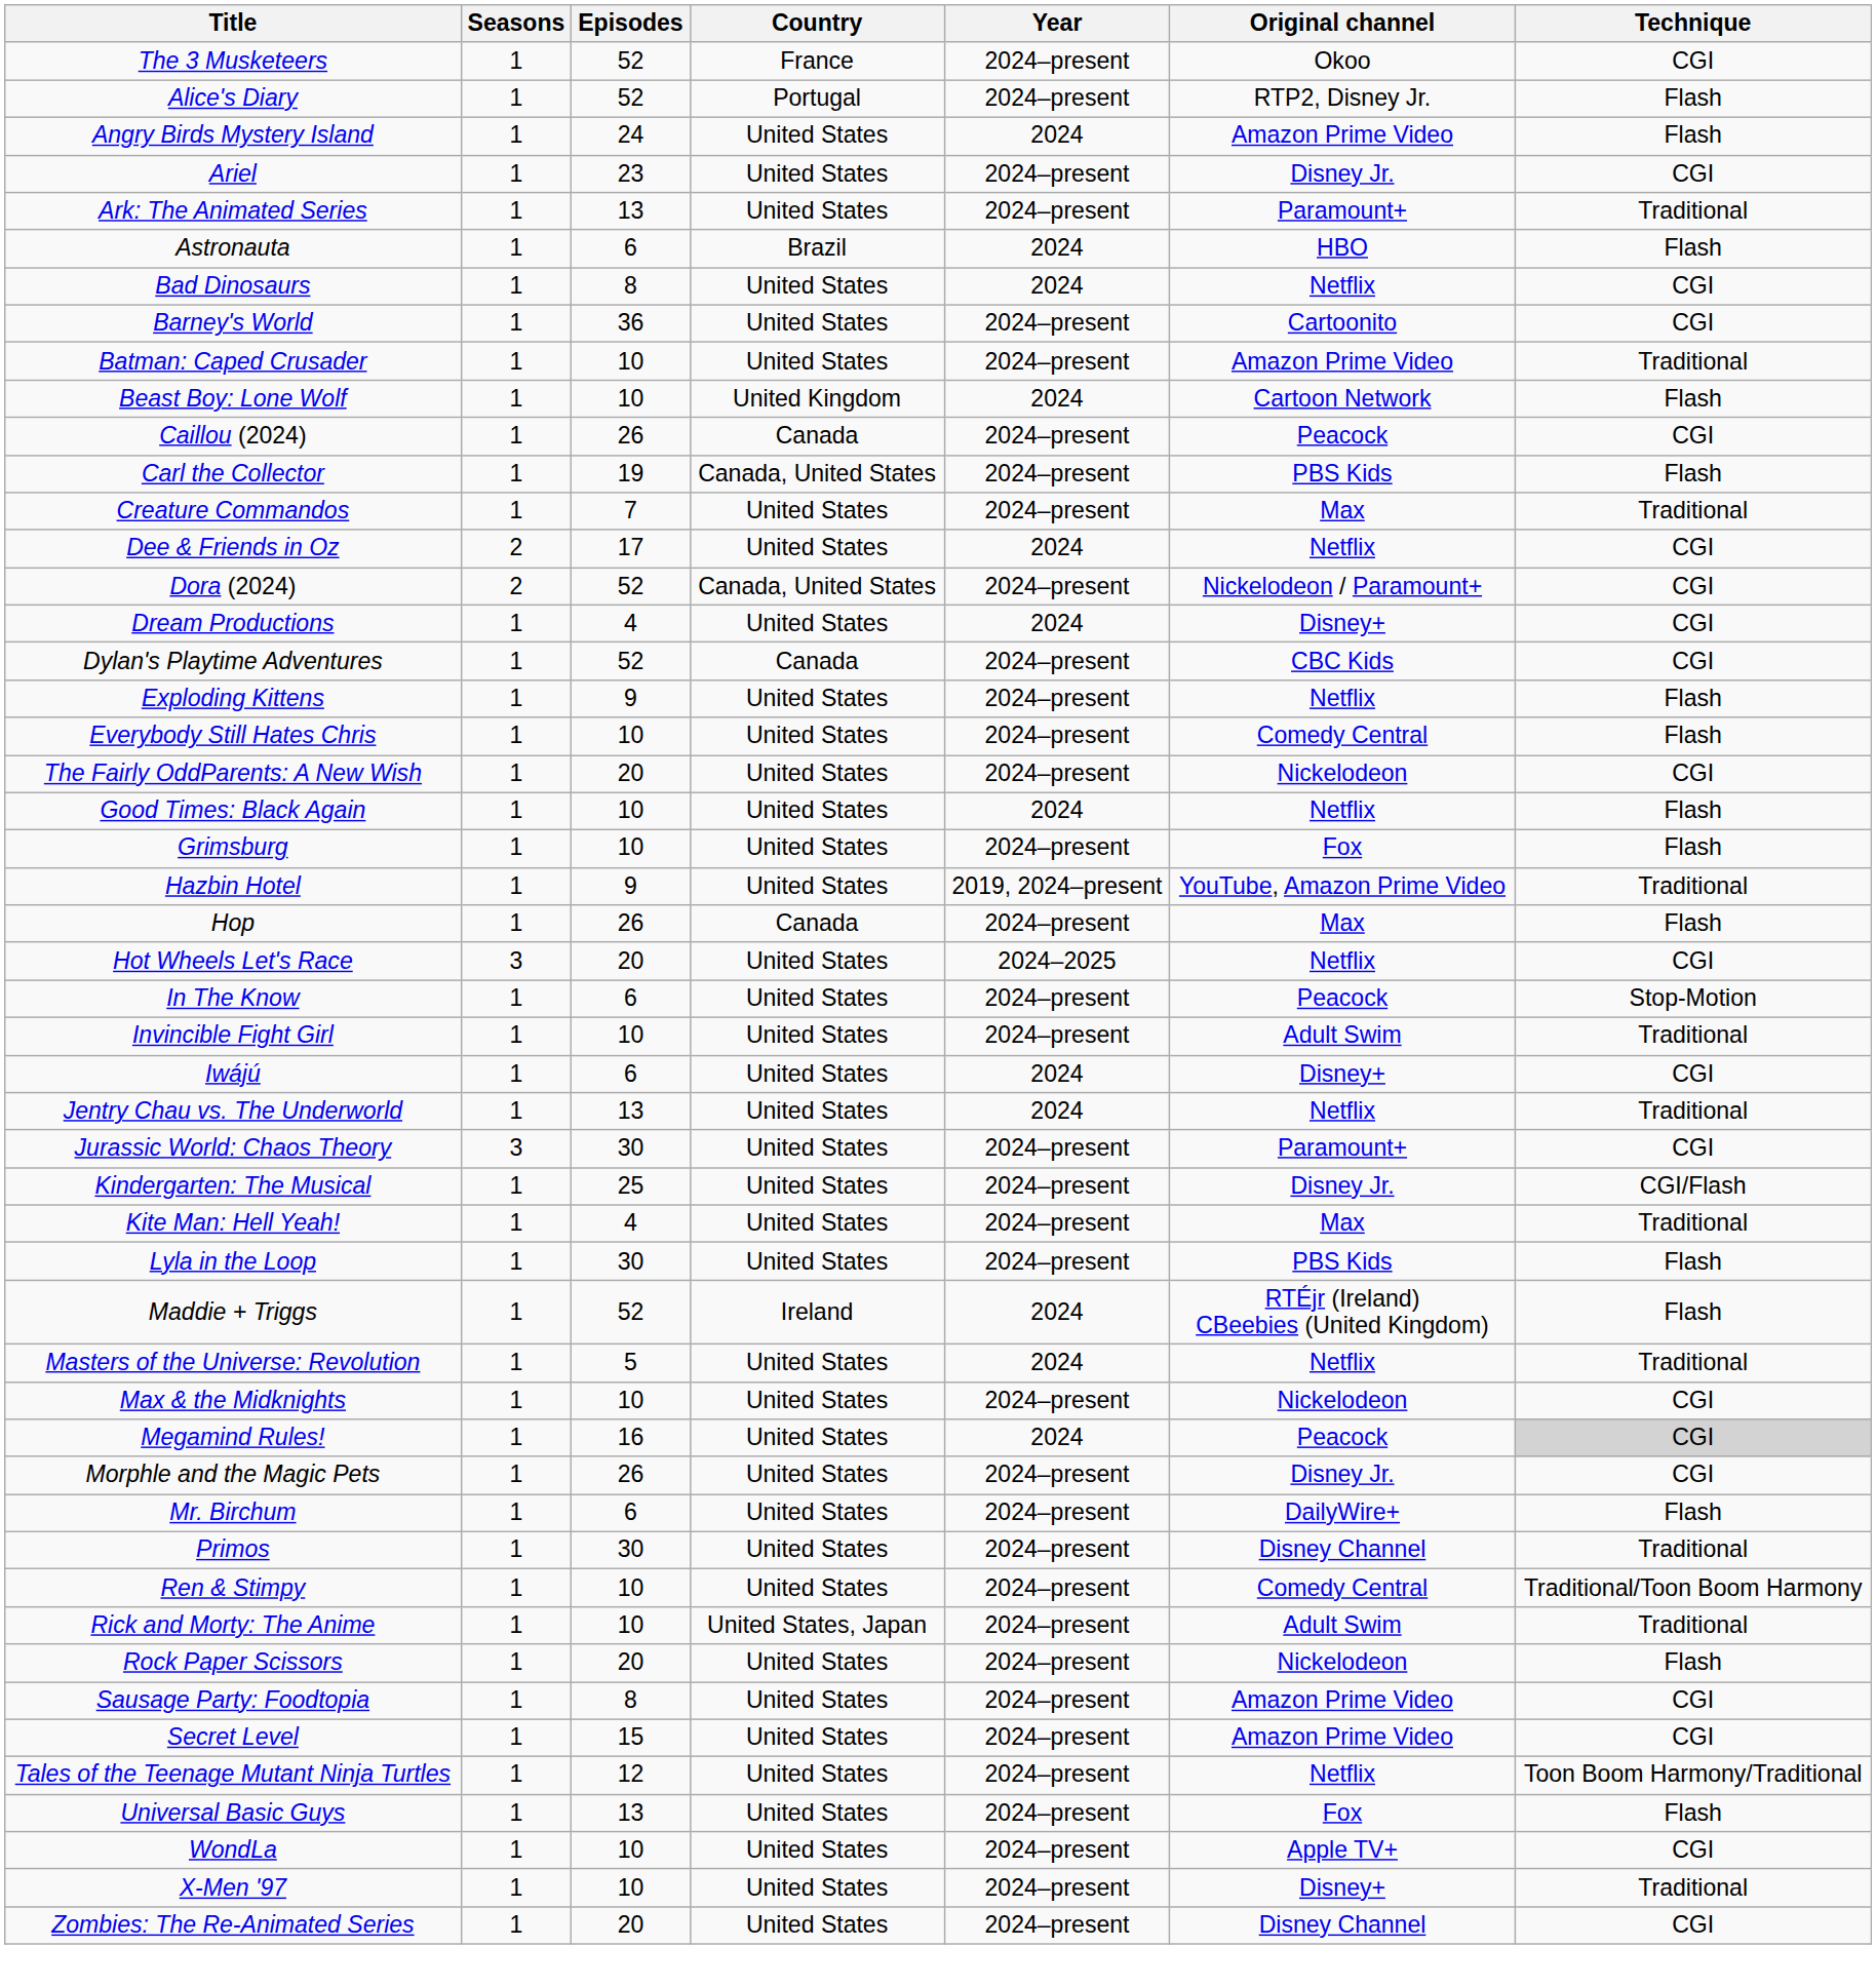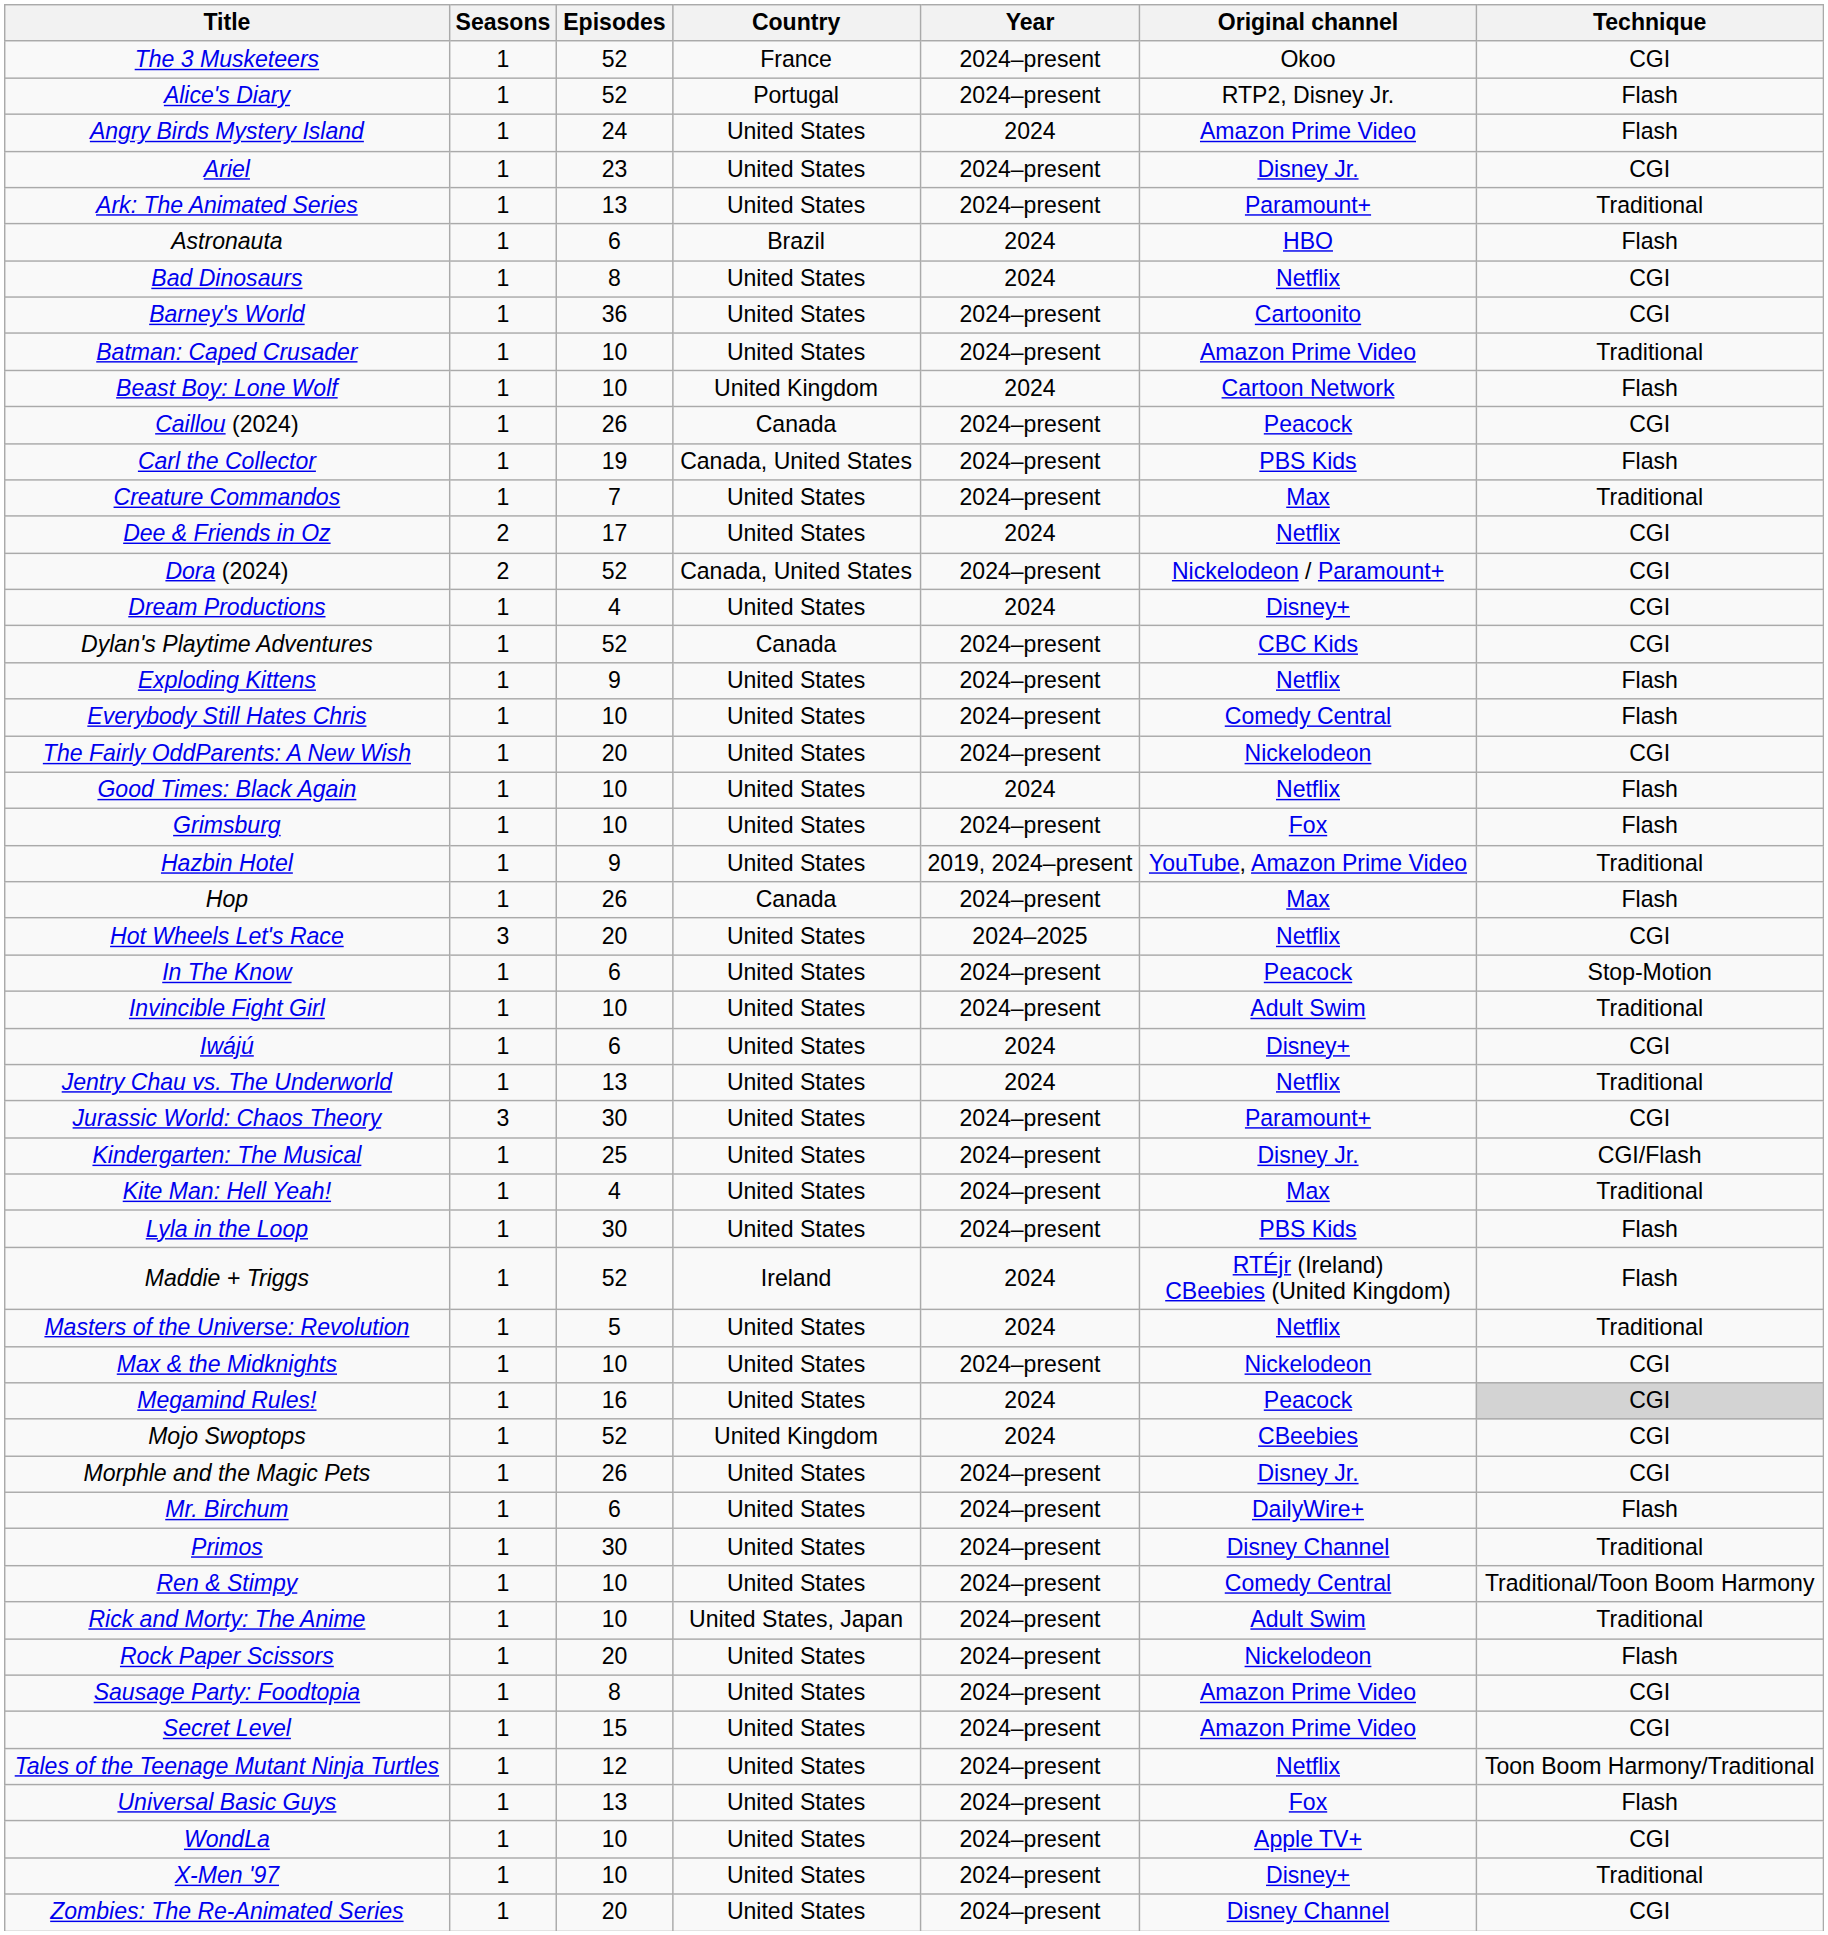+ row: Mojo Swoptops | 1 | 52 | United Kingdom | 2024 | CBeebies | CGI
